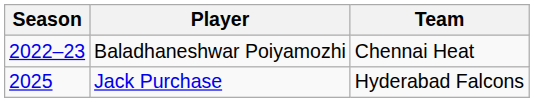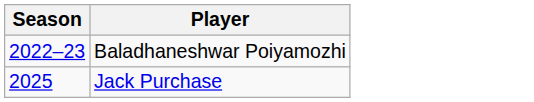- column: Team | Chennai Heat | Hyderabad Falcons
